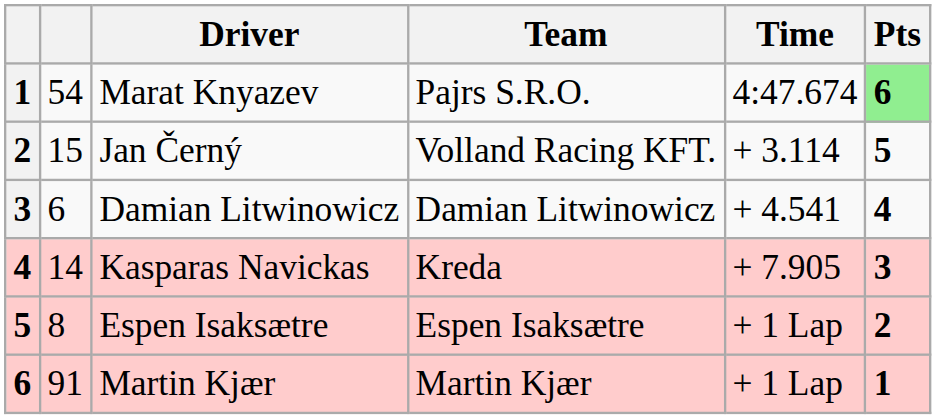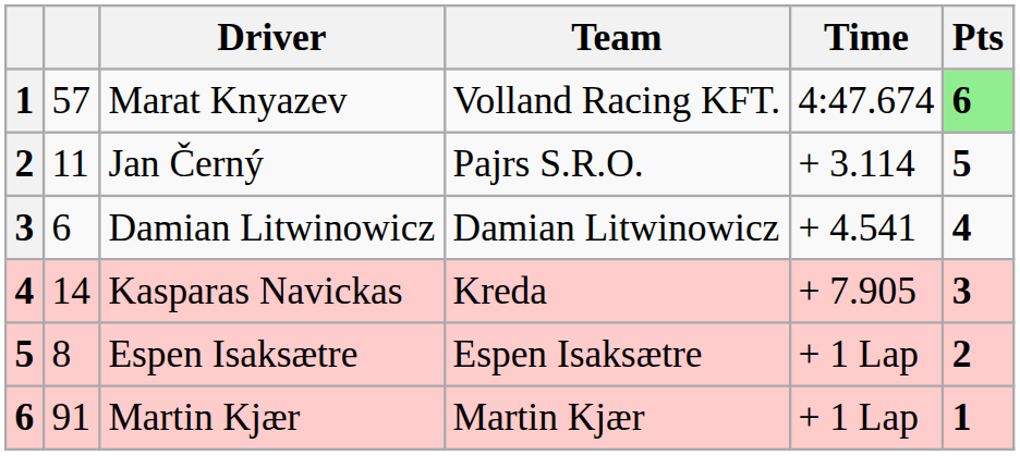Marat Knyazev | column 2: 54 -> 57
Marat Knyazev | Team: Pajrs S.R.O. -> Volland Racing KFT.
Jan Černý | column 2: 15 -> 11
Jan Černý | Team: Volland Racing KFT. -> Pajrs S.R.O.
